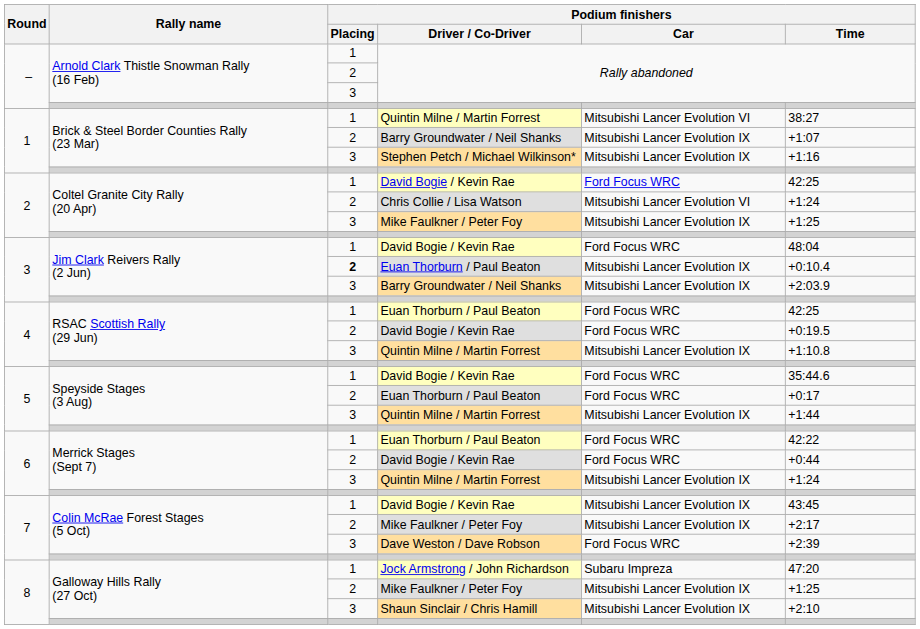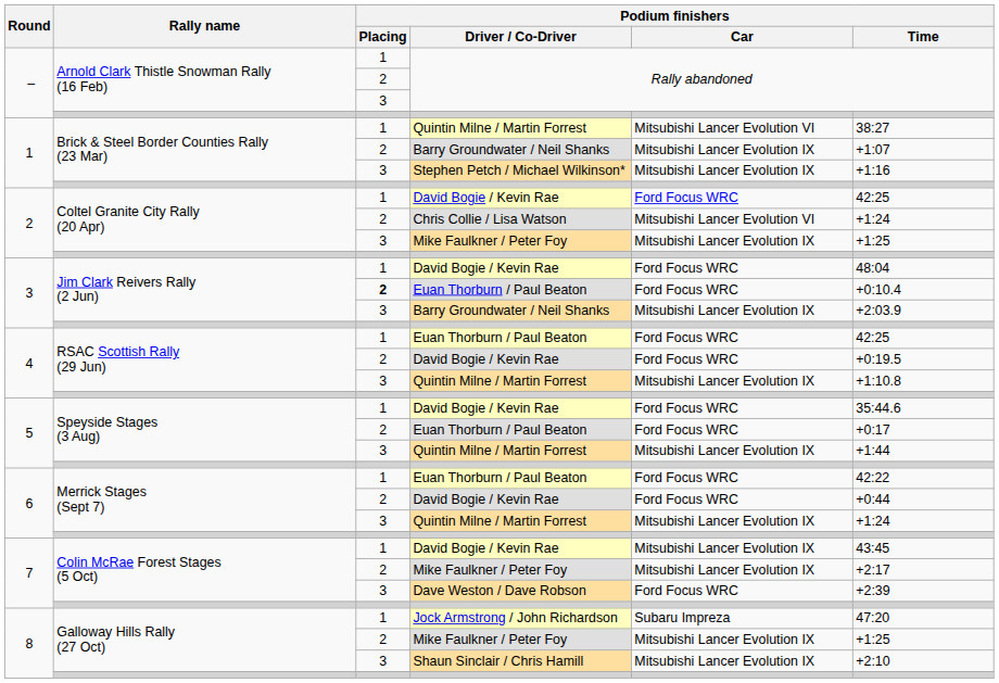3 / Euan Thorburn / Paul Beaton | Podium finishers / Car: Mitsubishi Lancer Evolution IX -> Ford Focus WRC
